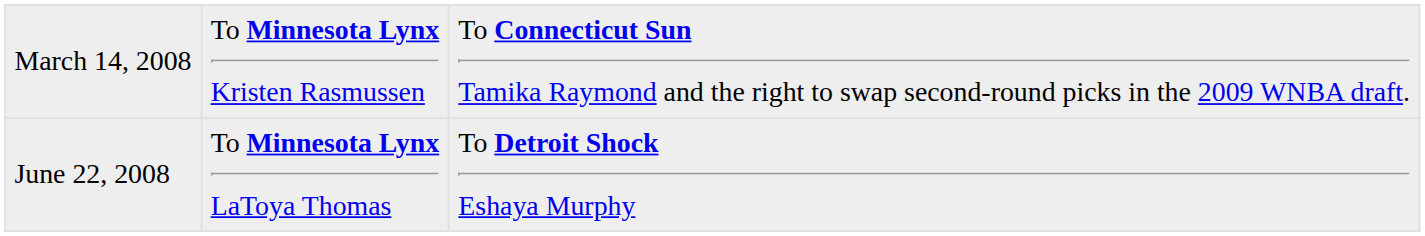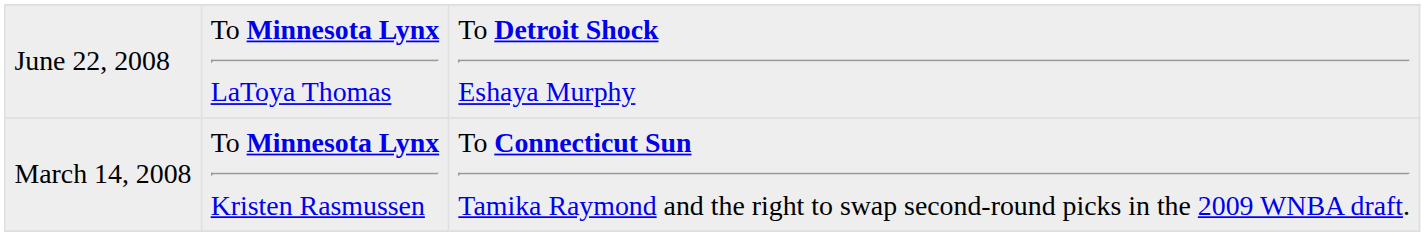rows swapped: March 14, 2008 <-> June 22, 2008
